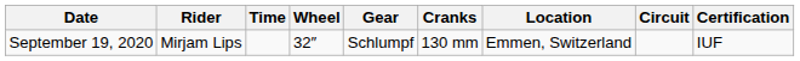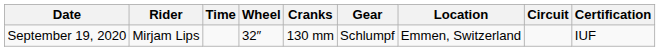columns swapped: Gear <-> Cranks
